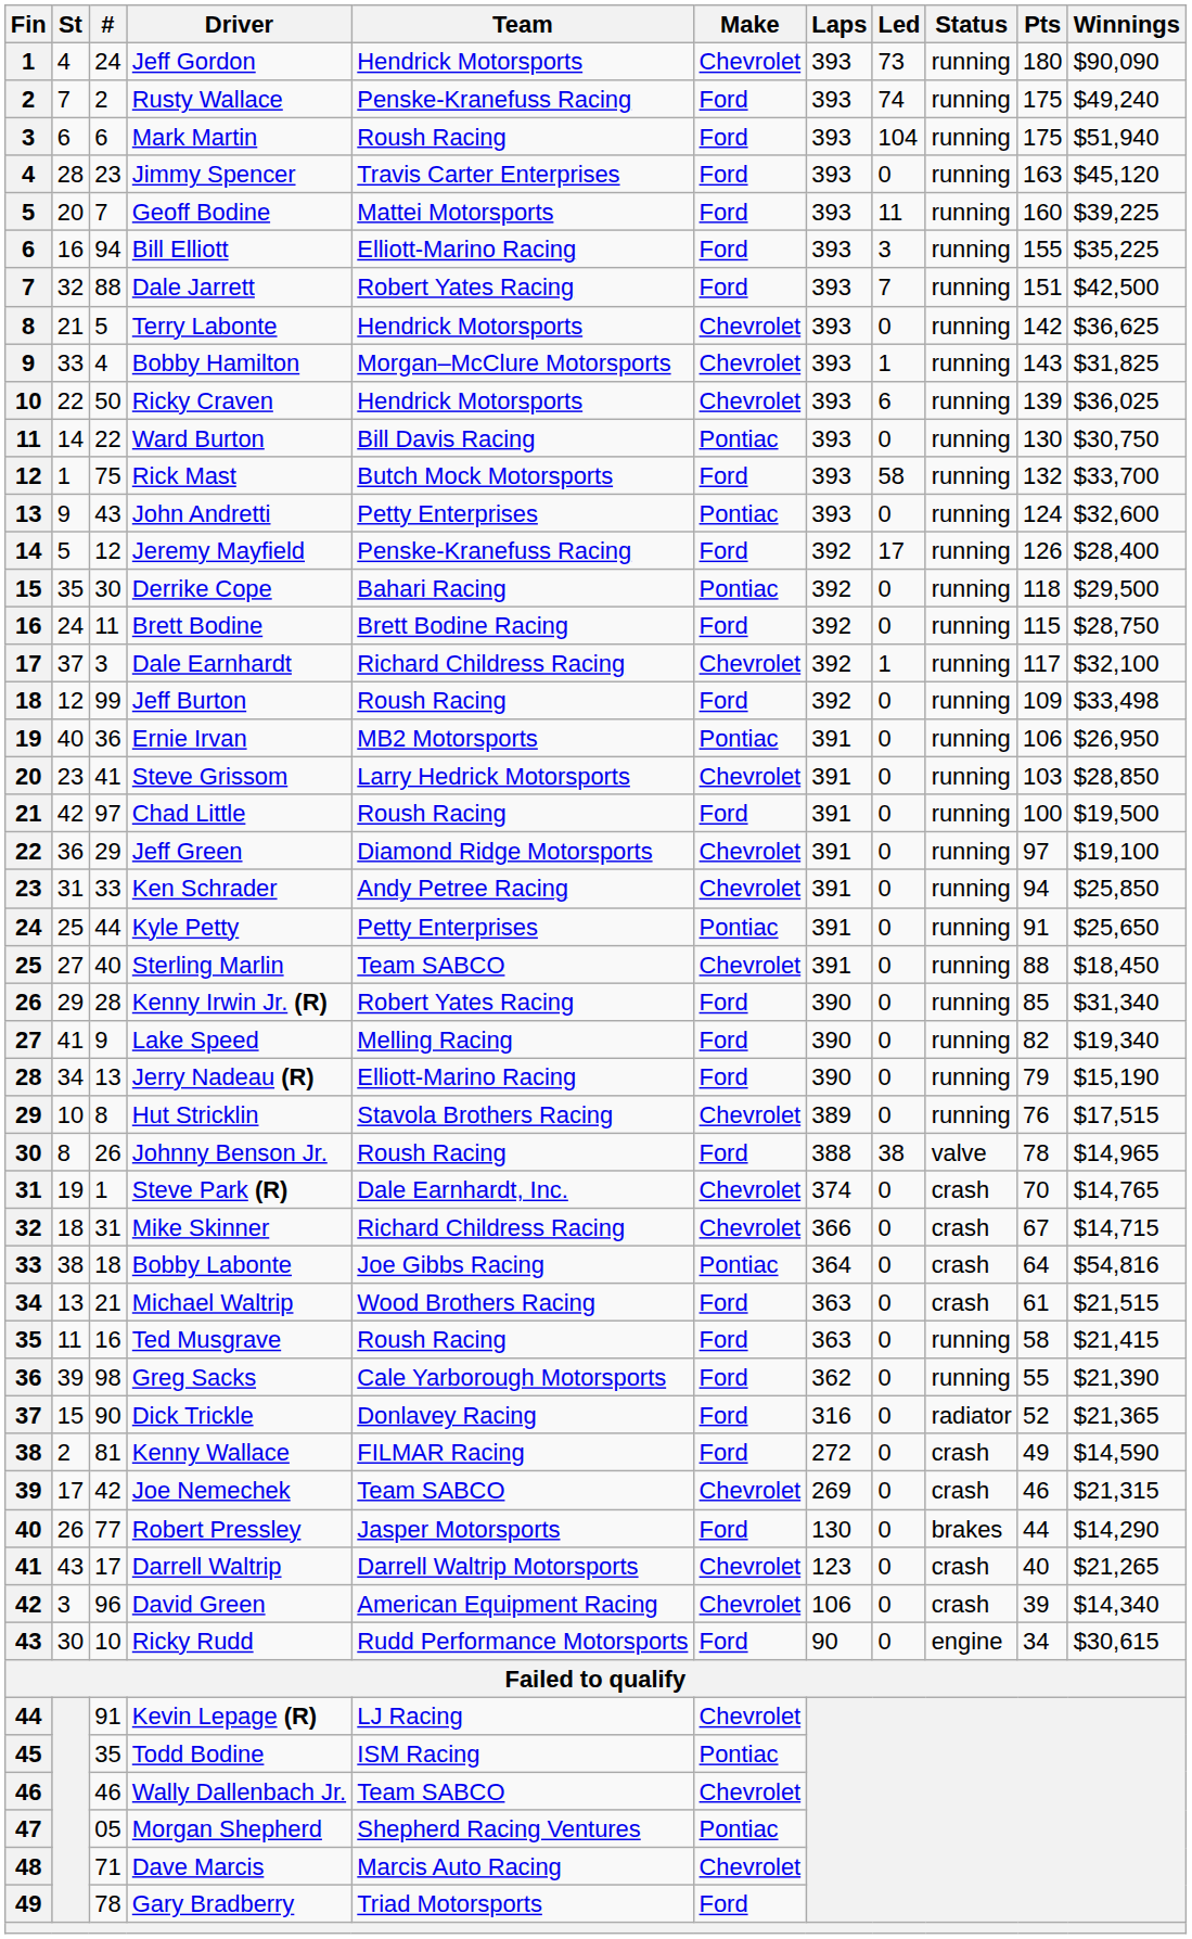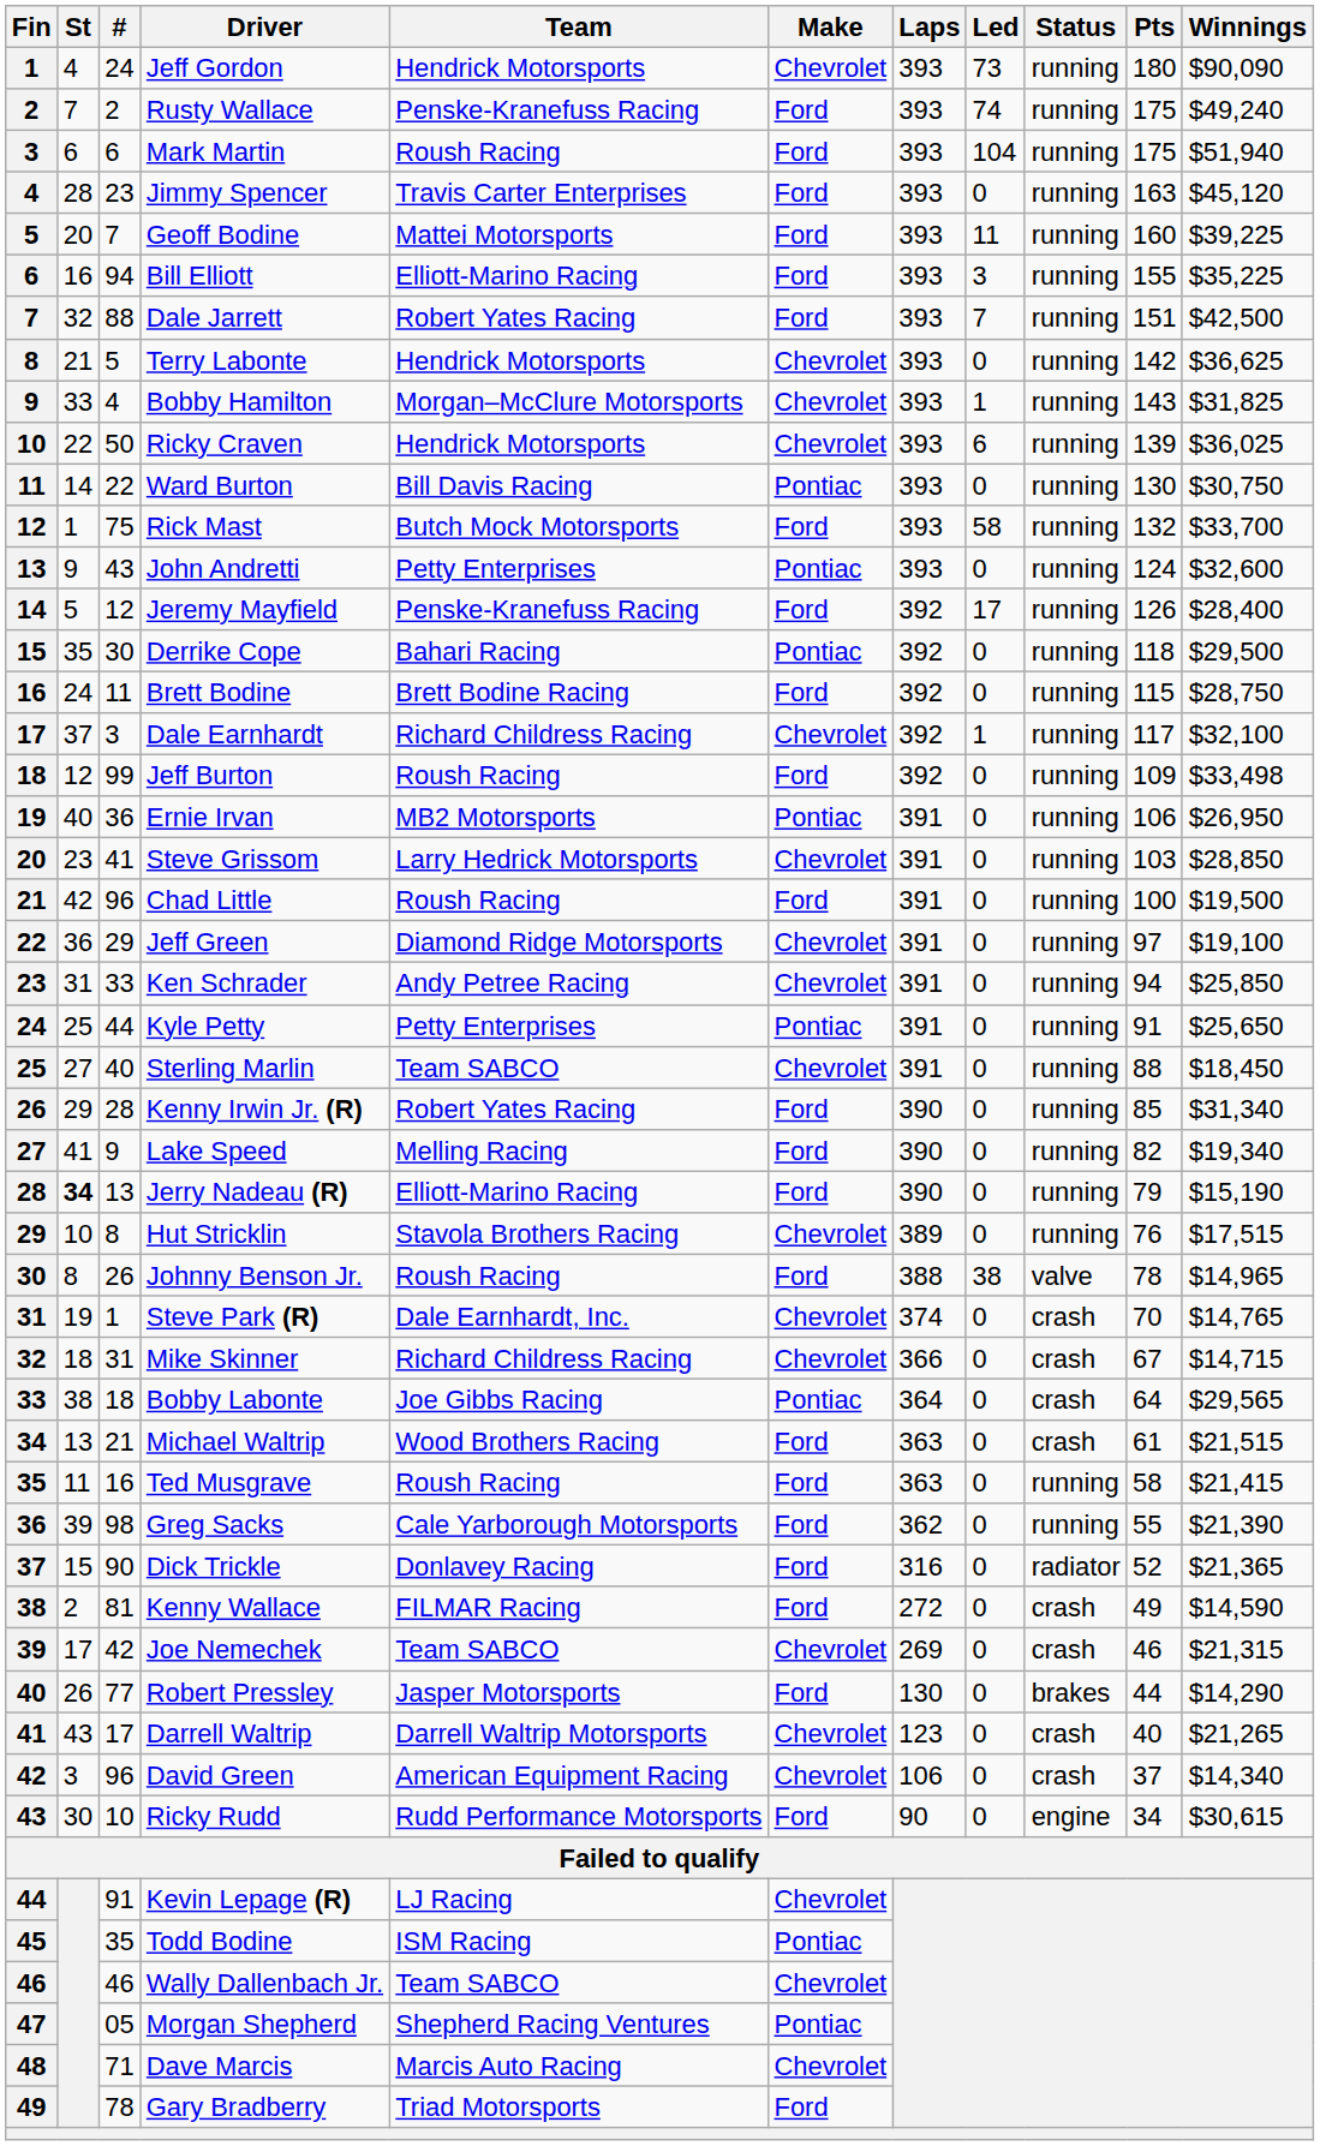Chad Little | #: 97 -> 96
Jerry Nadeau (R) | St: normal -> bold
Bobby Labonte | Winnings: $54,816 -> $29,565
David Green | Pts: 39 -> 37
